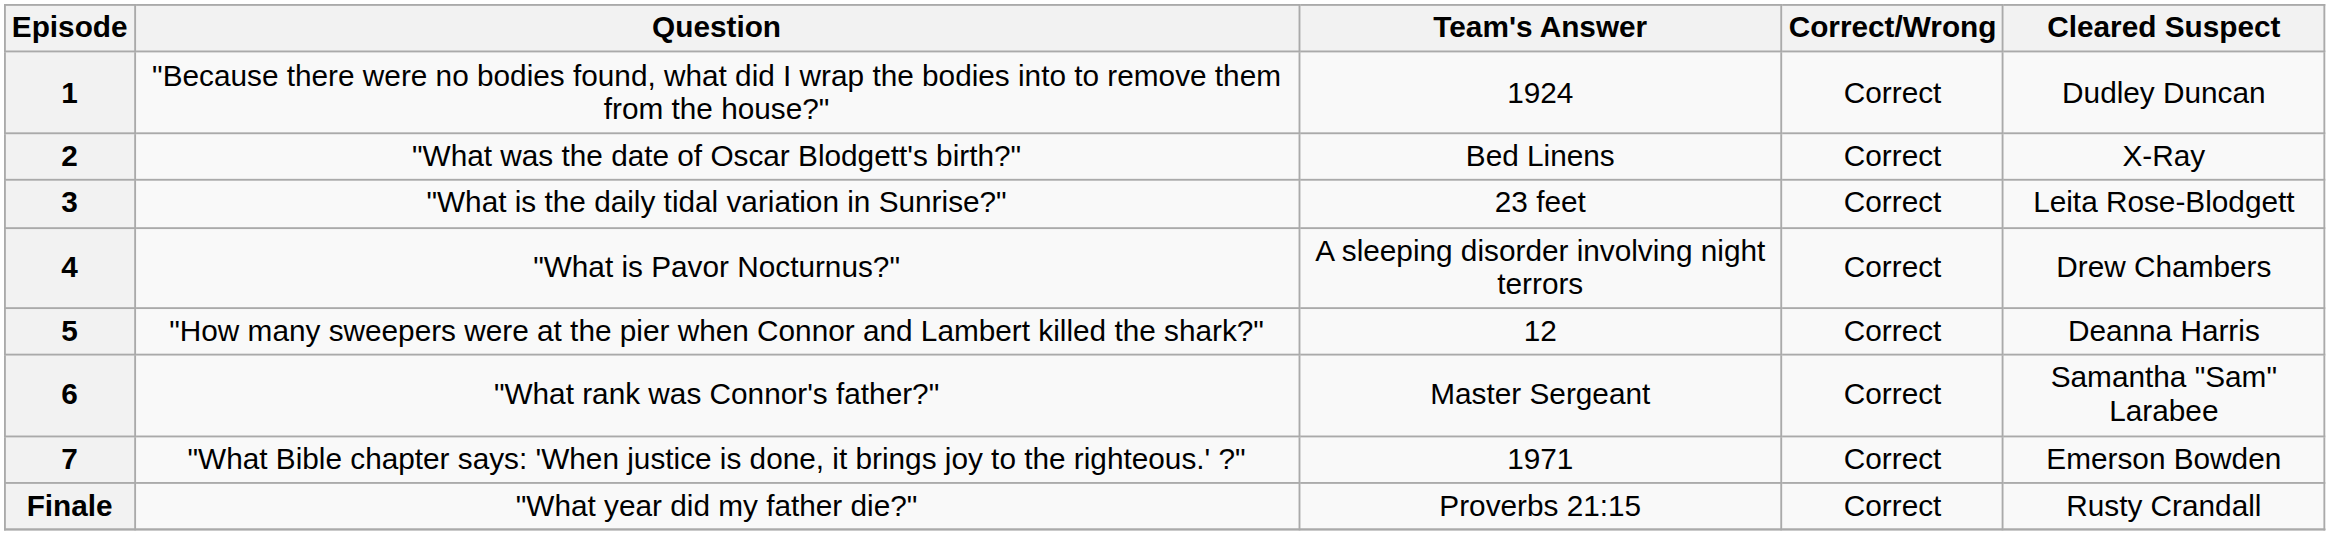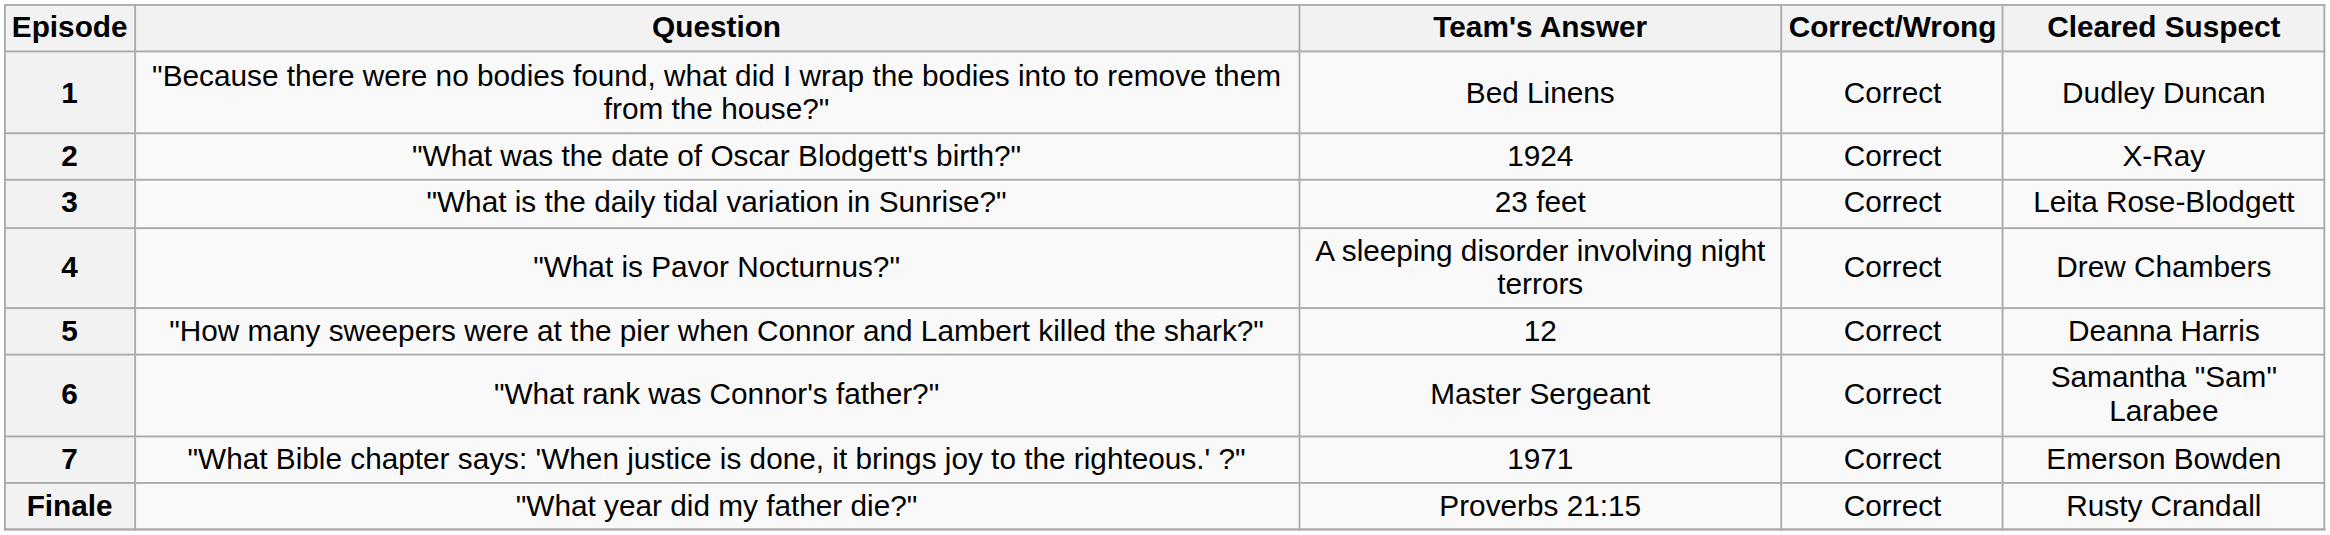1 | Team's Answer: 1924 -> Bed Linens
2 | Team's Answer: Bed Linens -> 1924
